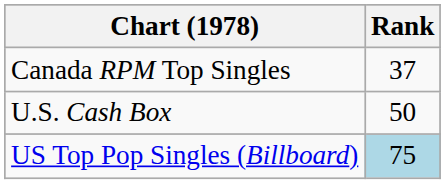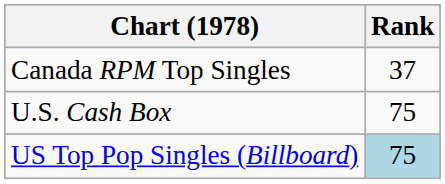U.S. Cash Box | Rank: 50 -> 75
